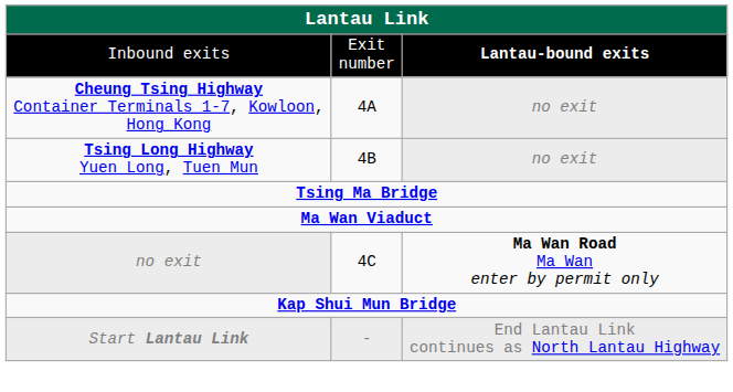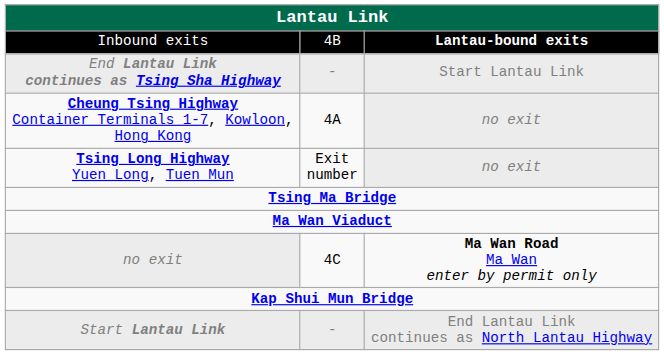Inbound exits | column 2: Exit number -> 4B
+ row: End Lantau Link continues as Tsing Sha Highway | - | Start Lantau Link
Tsing Long Highway Yuen Long, Tuen Mun | column 2: 4B -> Exit number
